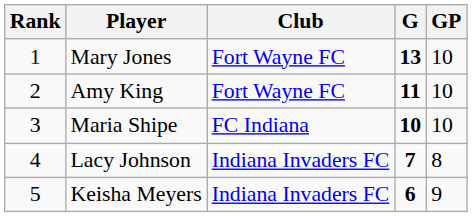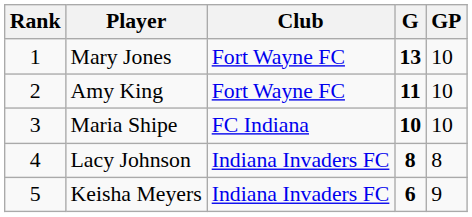Lacy Johnson | G: 7 -> 8
